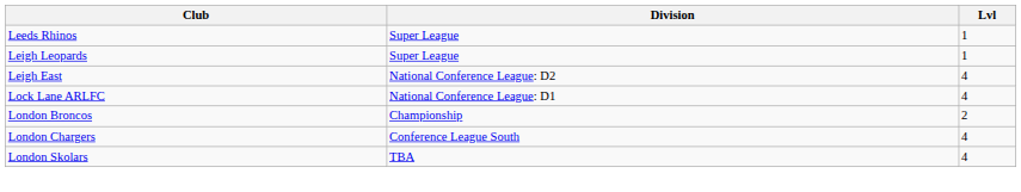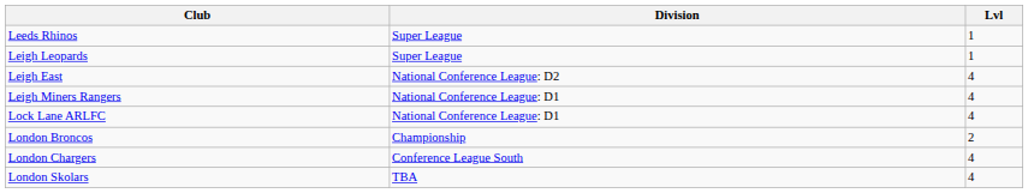+ row: Leigh Miners Rangers | National Conference League: D1 | 4
